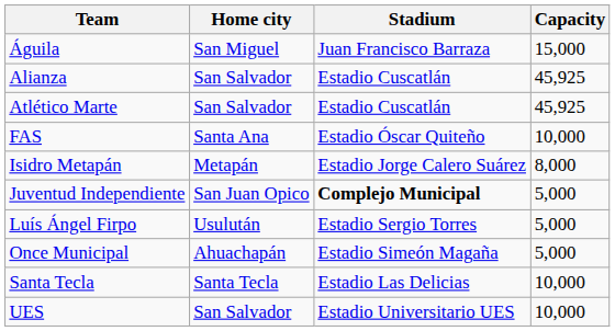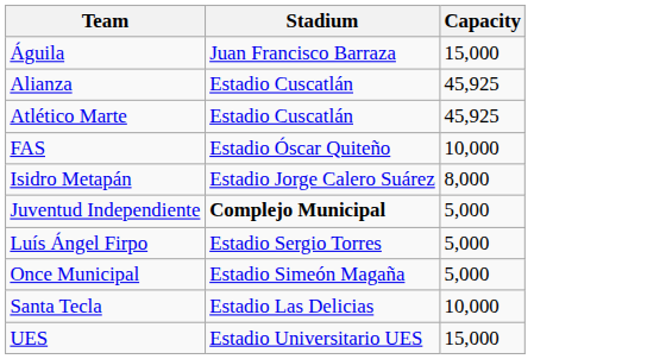- column: Home city | San Miguel | San Salvador | San Salvador | Santa Ana | Metapán | San Juan Opico | Usulután | Ahuachapán | Santa Tecla | San Salvador
UES | Capacity: 10,000 -> 15,000
